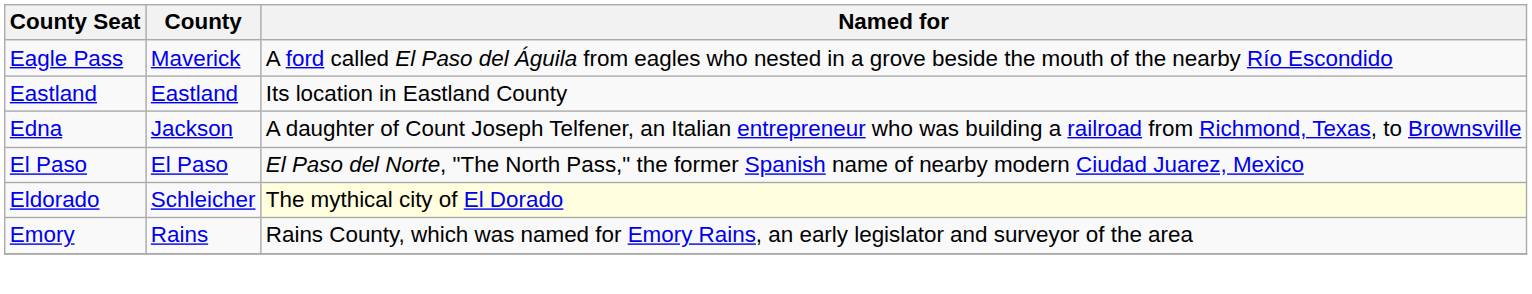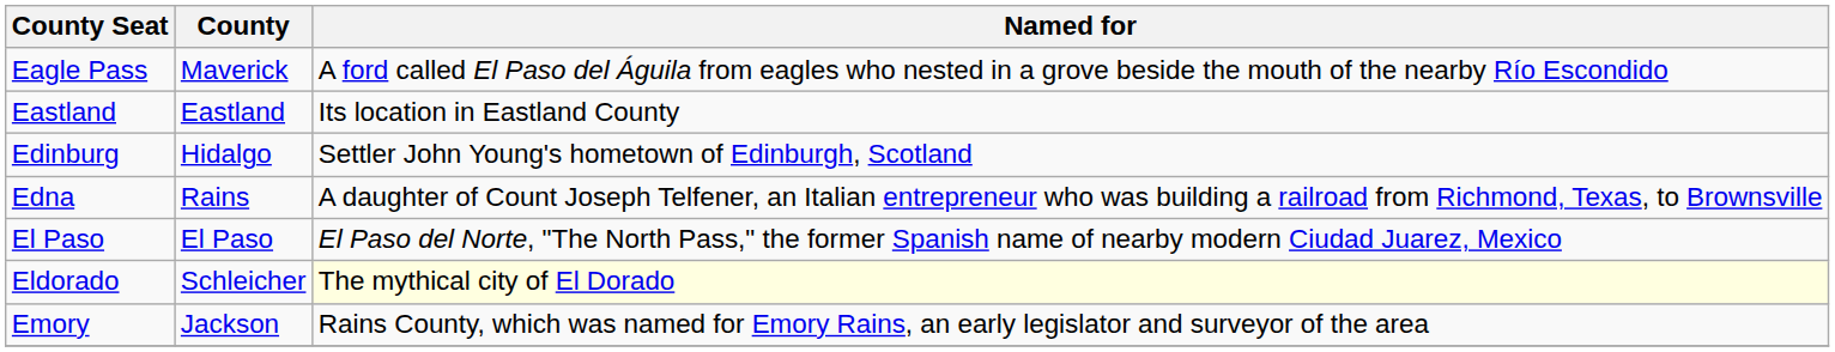+ row: Edinburg | Hidalgo | Settler John Young's hometown of Edinburgh, Scotland
Edna | County: Jackson -> Rains
Emory | County: Rains -> Jackson
